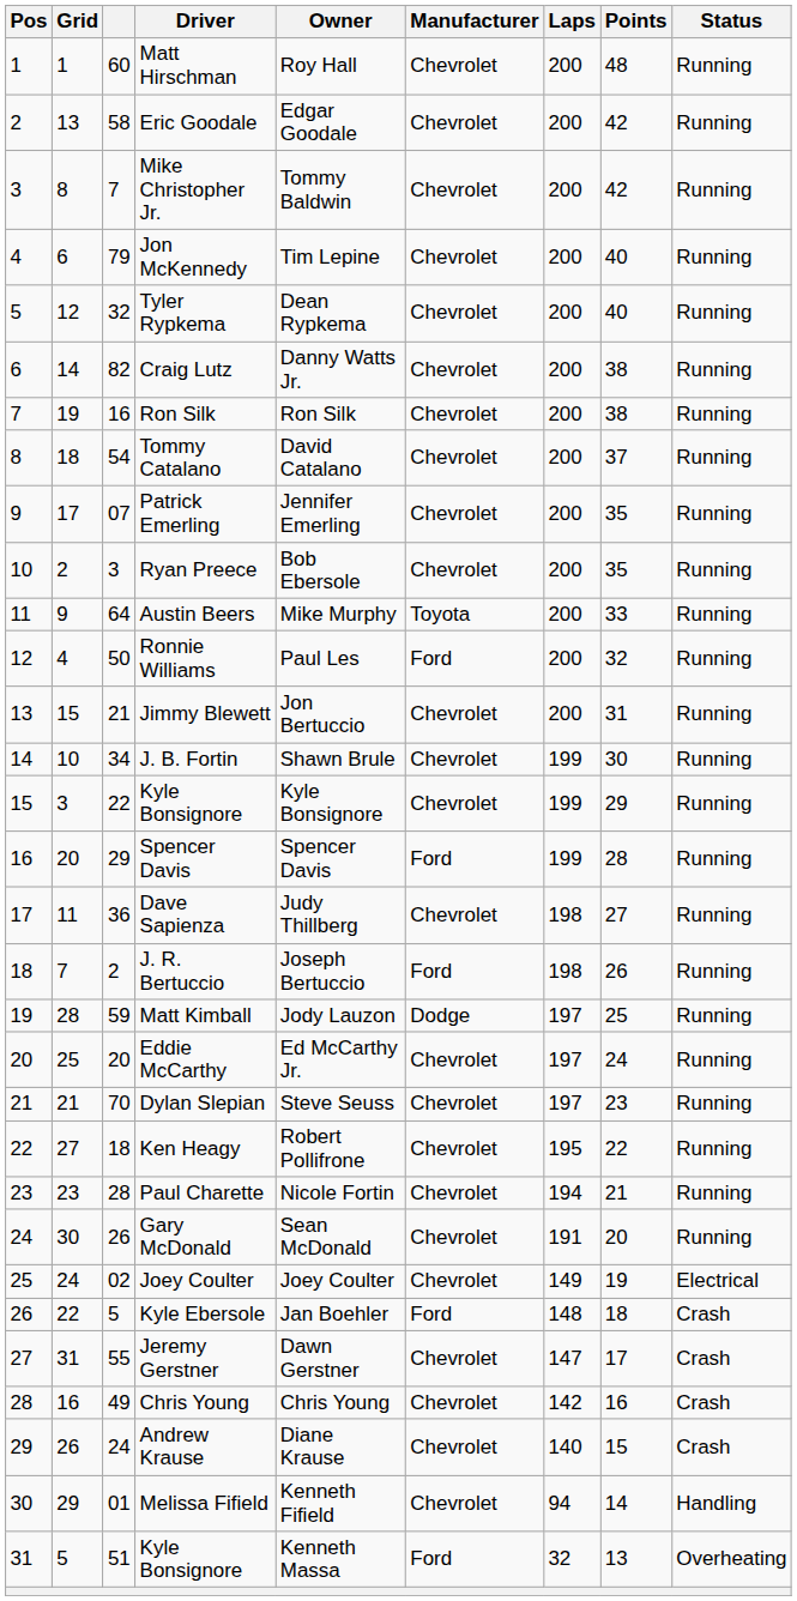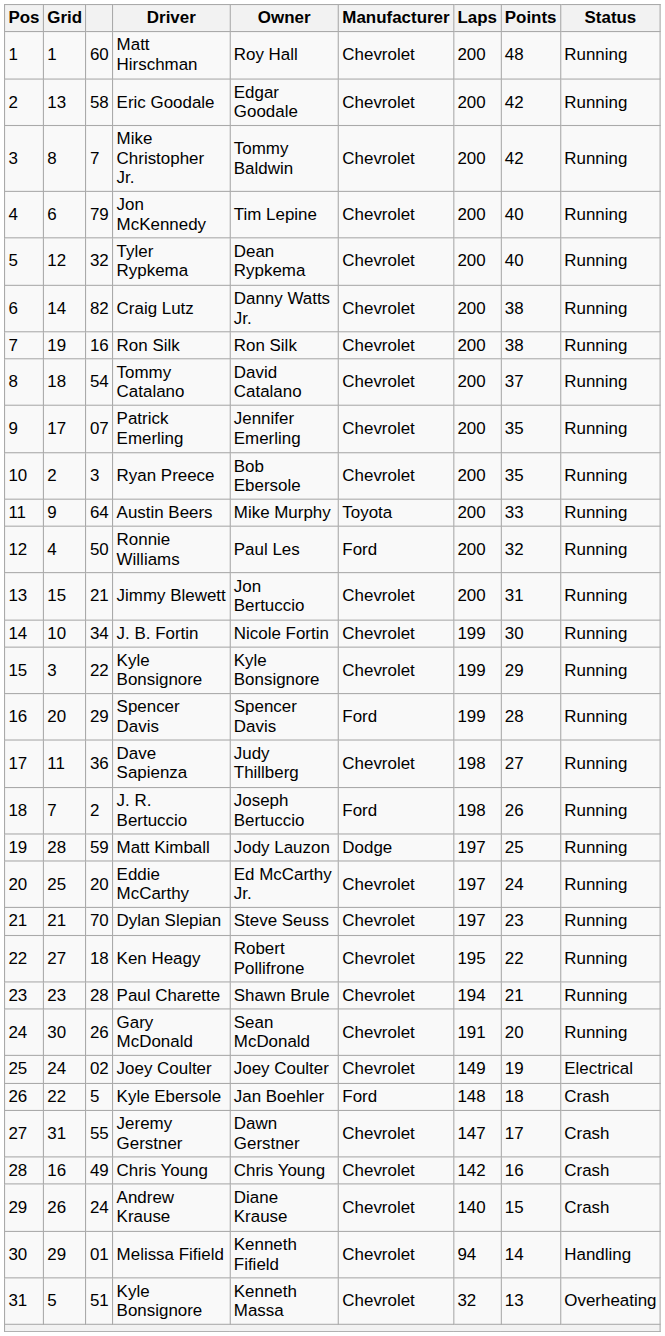J. B. Fortin | Owner: Shawn Brule -> Nicole Fortin
Paul Charette | Owner: Nicole Fortin -> Shawn Brule
31 / Kyle Bonsignore | Manufacturer: Ford -> Chevrolet
